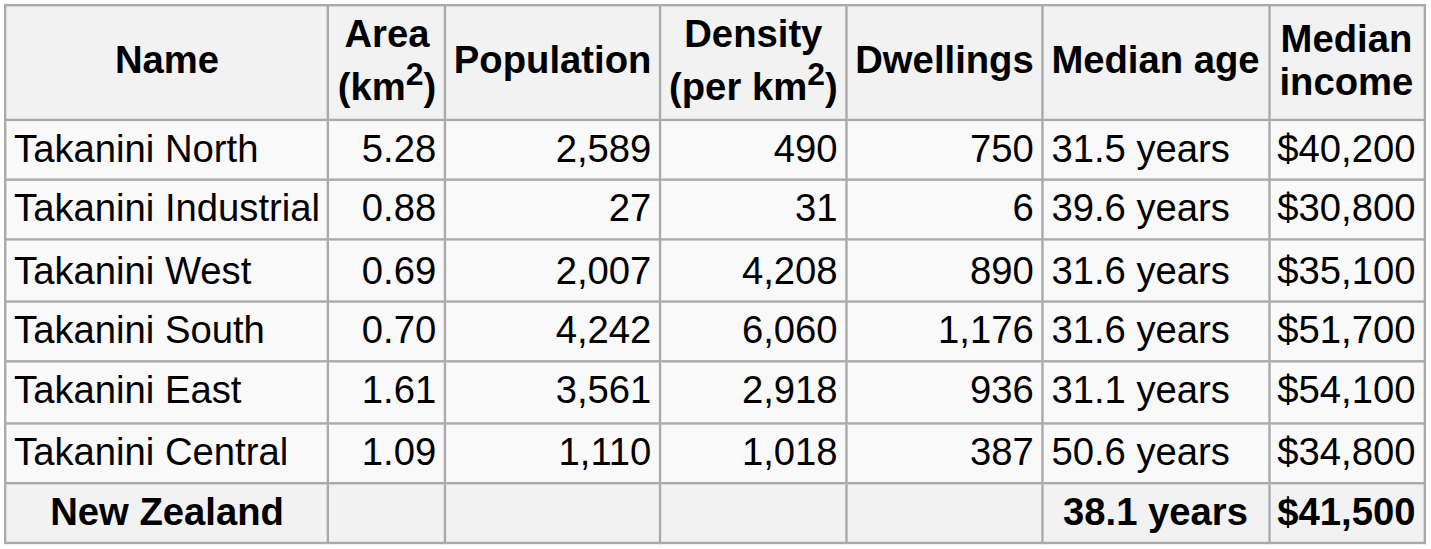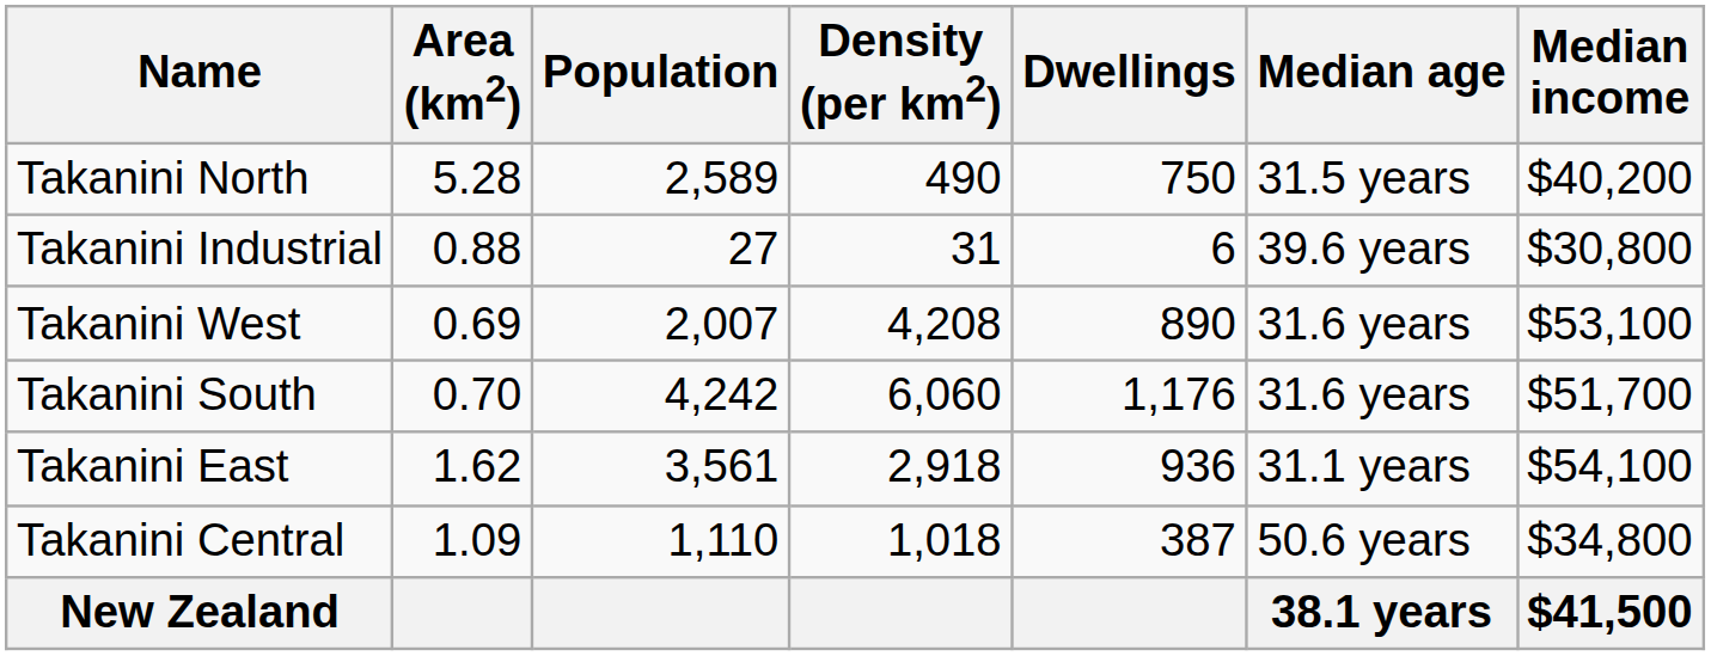Takanini West | Median income: $35,100 -> $53,100
Takanini East | Area (km2): 1.61 -> 1.62
